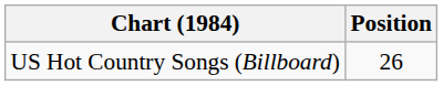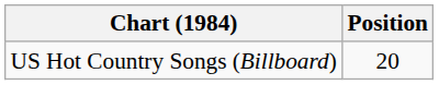US Hot Country Songs (Billboard) | Position: 26 -> 20
